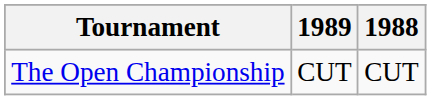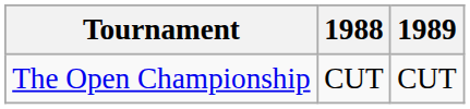columns swapped: 1988 <-> 1989
